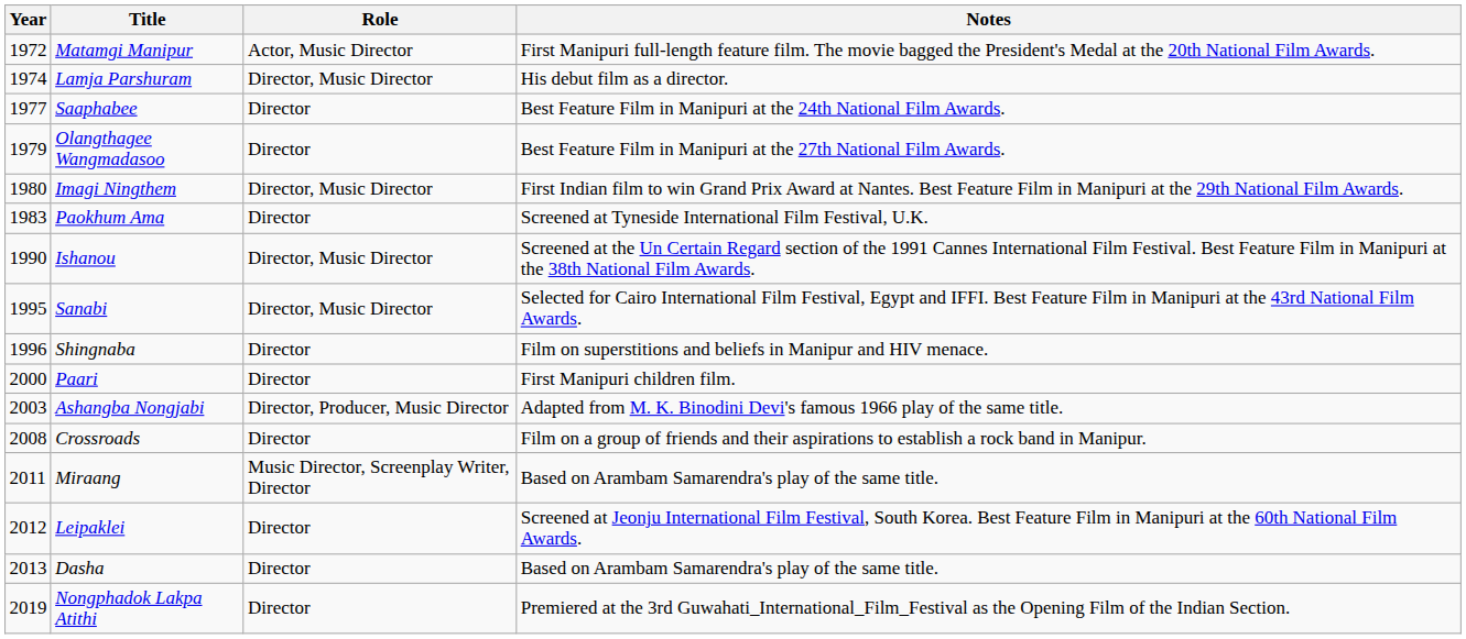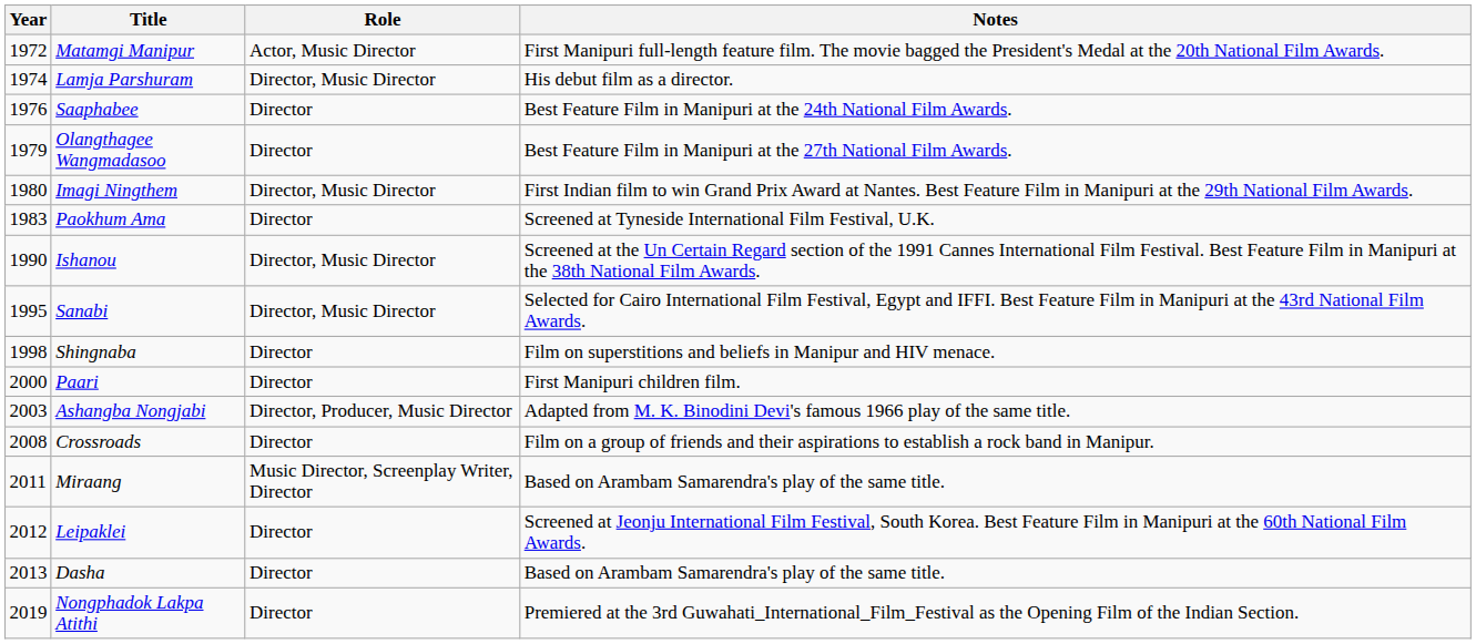Saaphabee | Year: 1977 -> 1976
Shingnaba | Year: 1996 -> 1998
